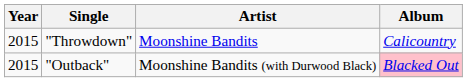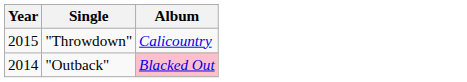- column: Artist | Moonshine Bandits | Moonshine Bandits (with Durwood Black)
"Outback" | Year: 2015 -> 2014
